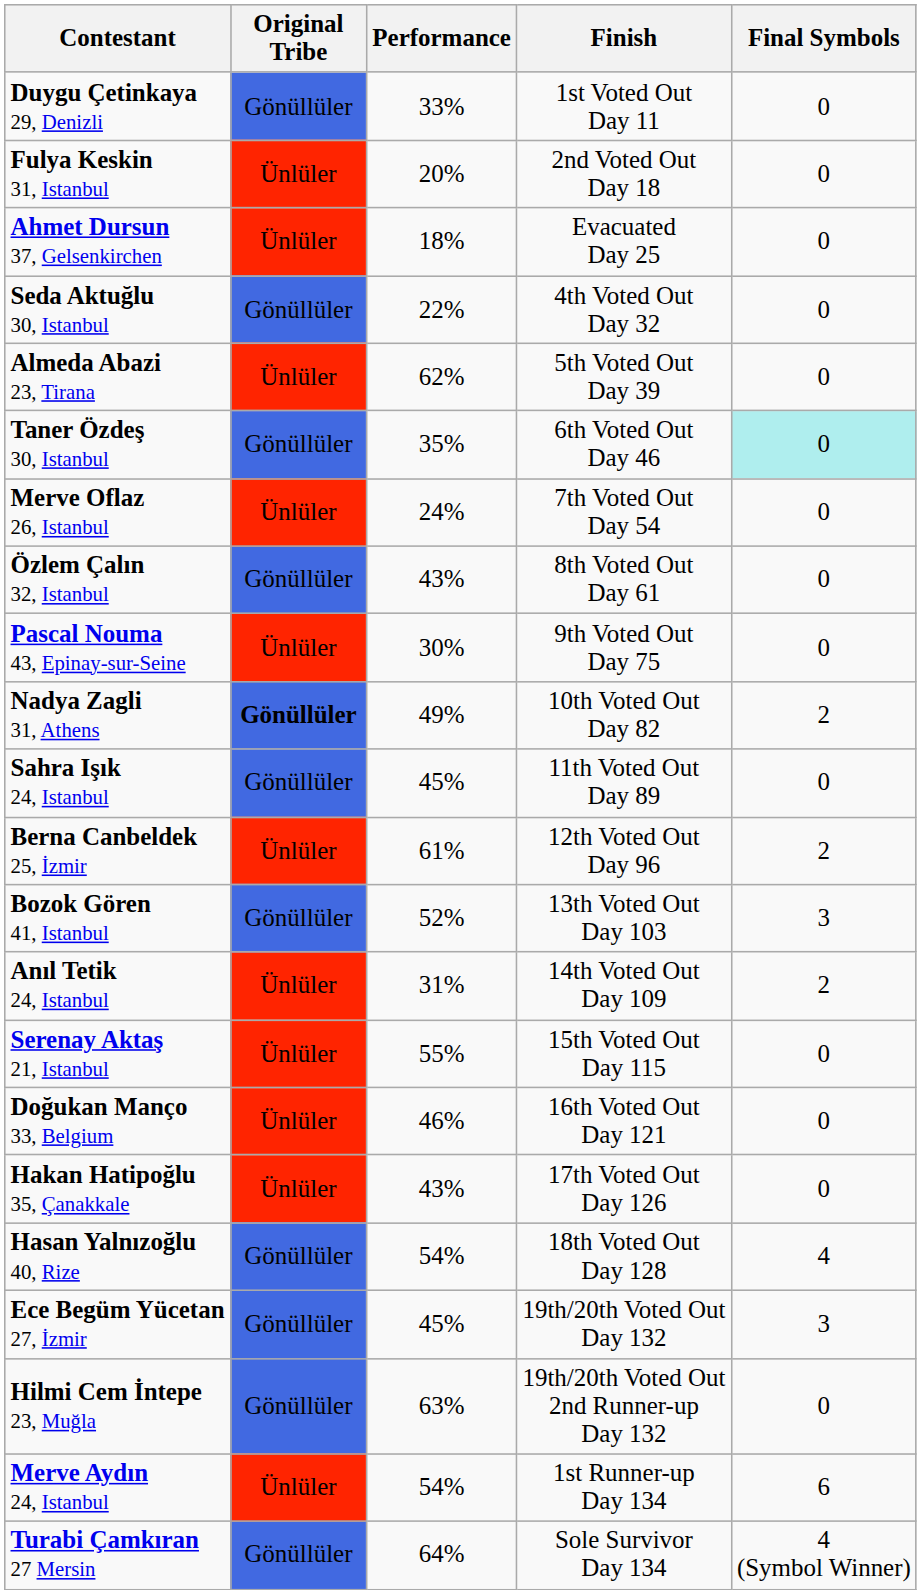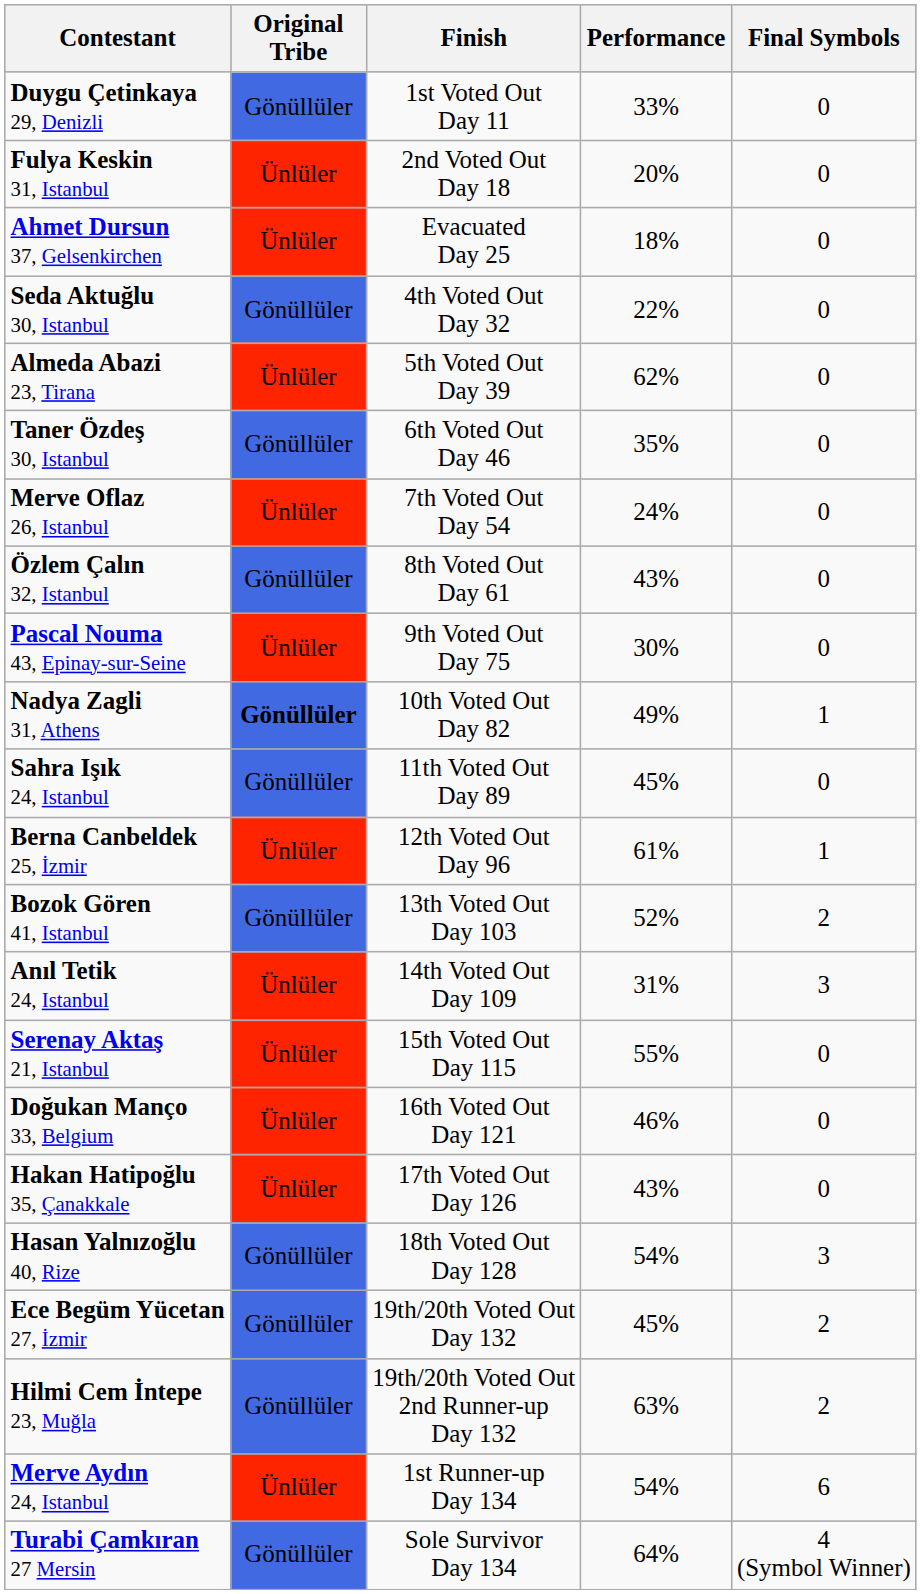columns swapped: Finish <-> Performance
Taner Özdeş 30, Istanbul | Final Symbols: paleturquoise background -> no background
Nadya Zagli 31, Athens | Final Symbols: 2 -> 1
Berna Canbeldek 25, İzmir | Final Symbols: 2 -> 1
Bozok Gören 41, Istanbul | Final Symbols: 3 -> 2
Anıl Tetik 24, Istanbul | Final Symbols: 2 -> 3
Hasan Yalnızoğlu 40, Rize | Final Symbols: 4 -> 3
Ece Begüm Yücetan 27, İzmir | Final Symbols: 3 -> 2
Hilmi Cem İntepe 23, Muğla | Final Symbols: 0 -> 2
